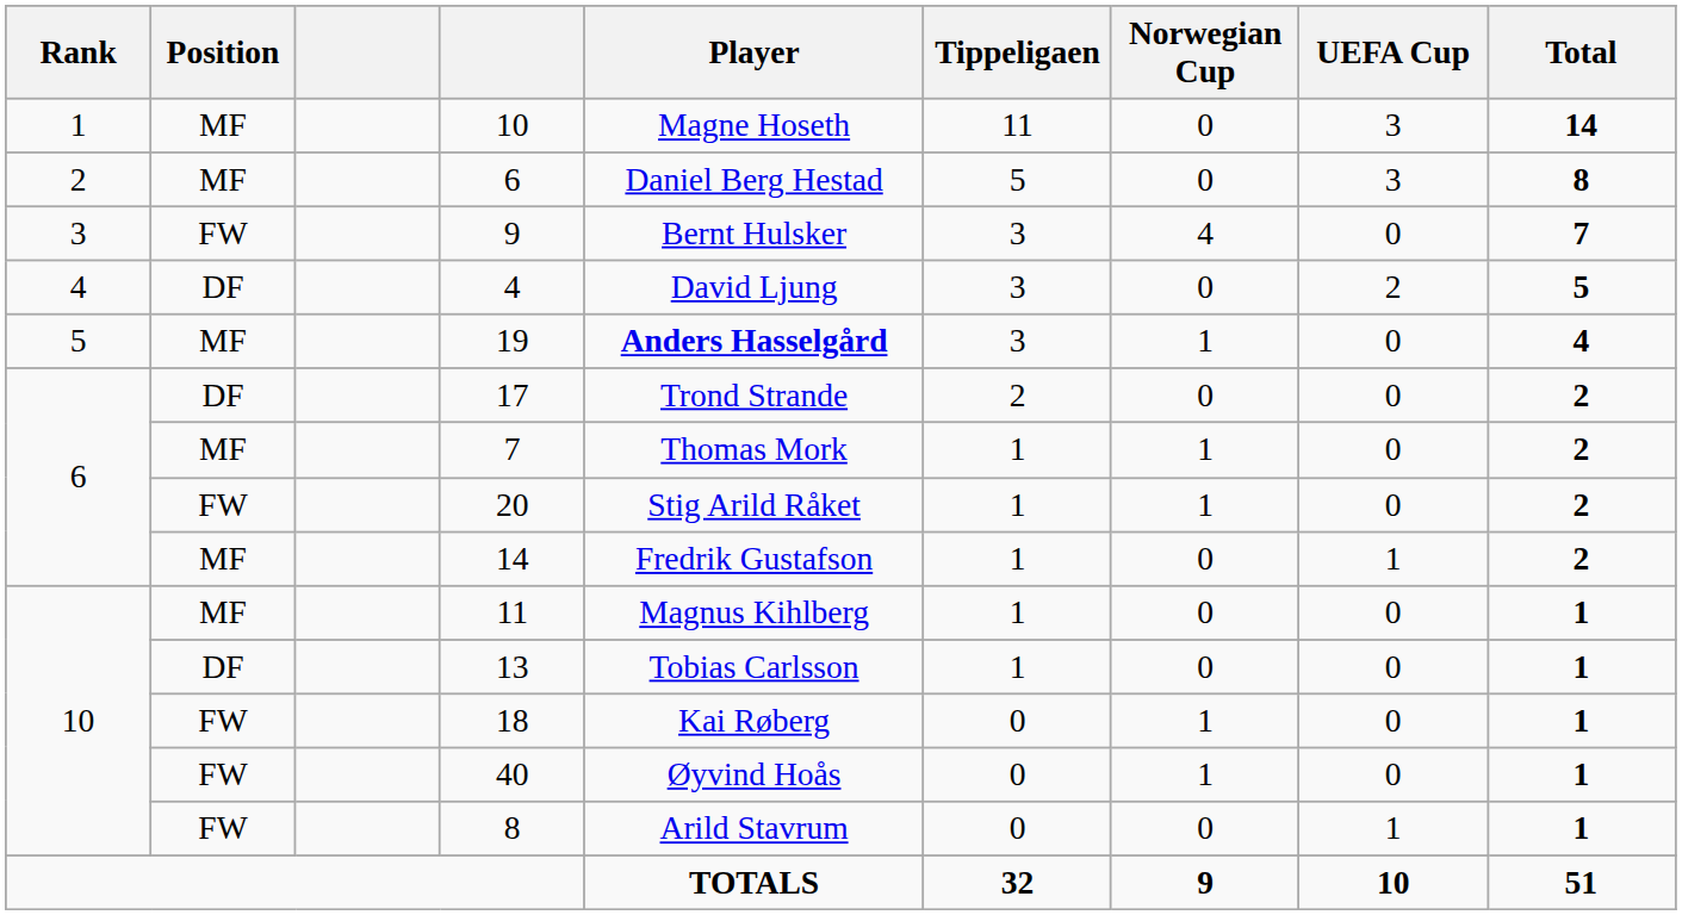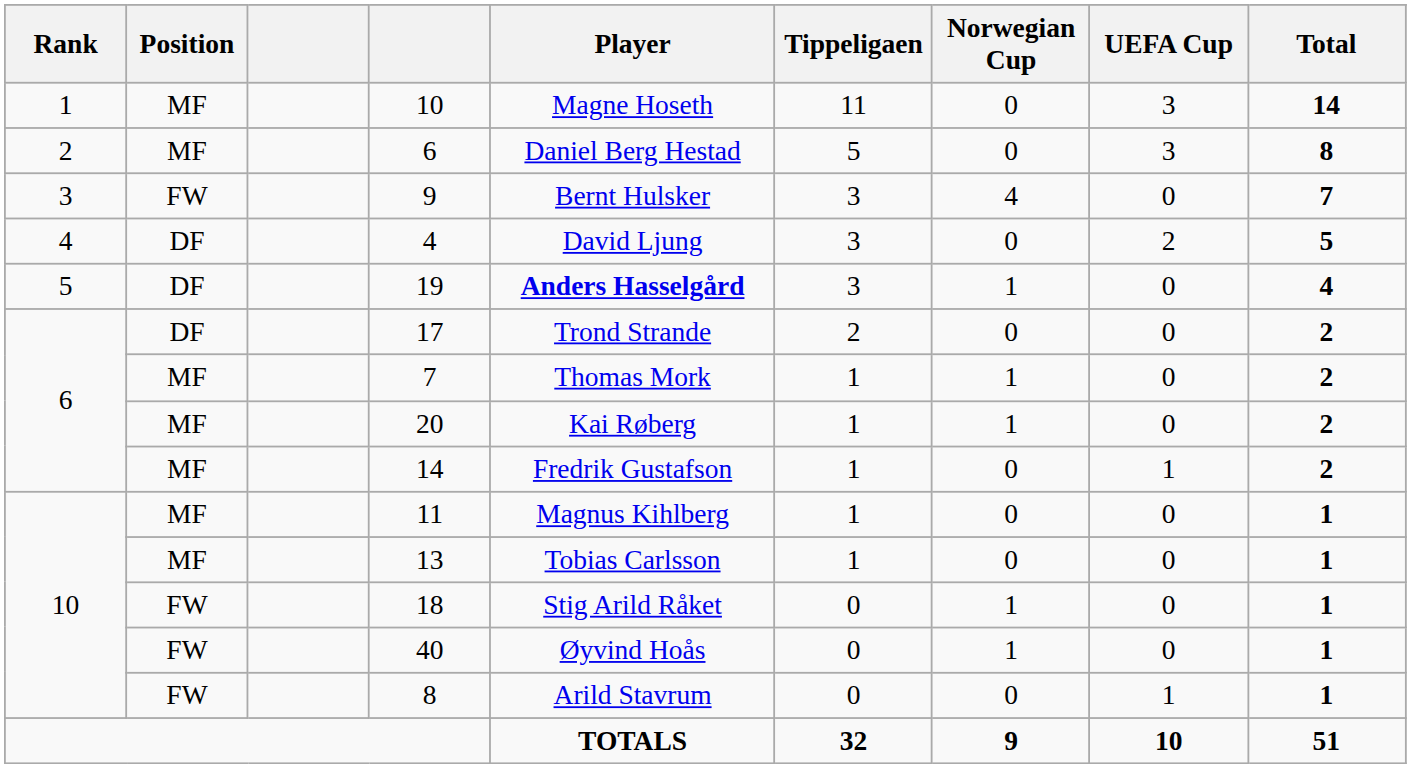19 | Position: MF -> DF
20 | Position: FW -> MF
20 | Player: Stig Arild Råket -> Kai Røberg
13 | Position: DF -> MF
18 | Player: Kai Røberg -> Stig Arild Råket
